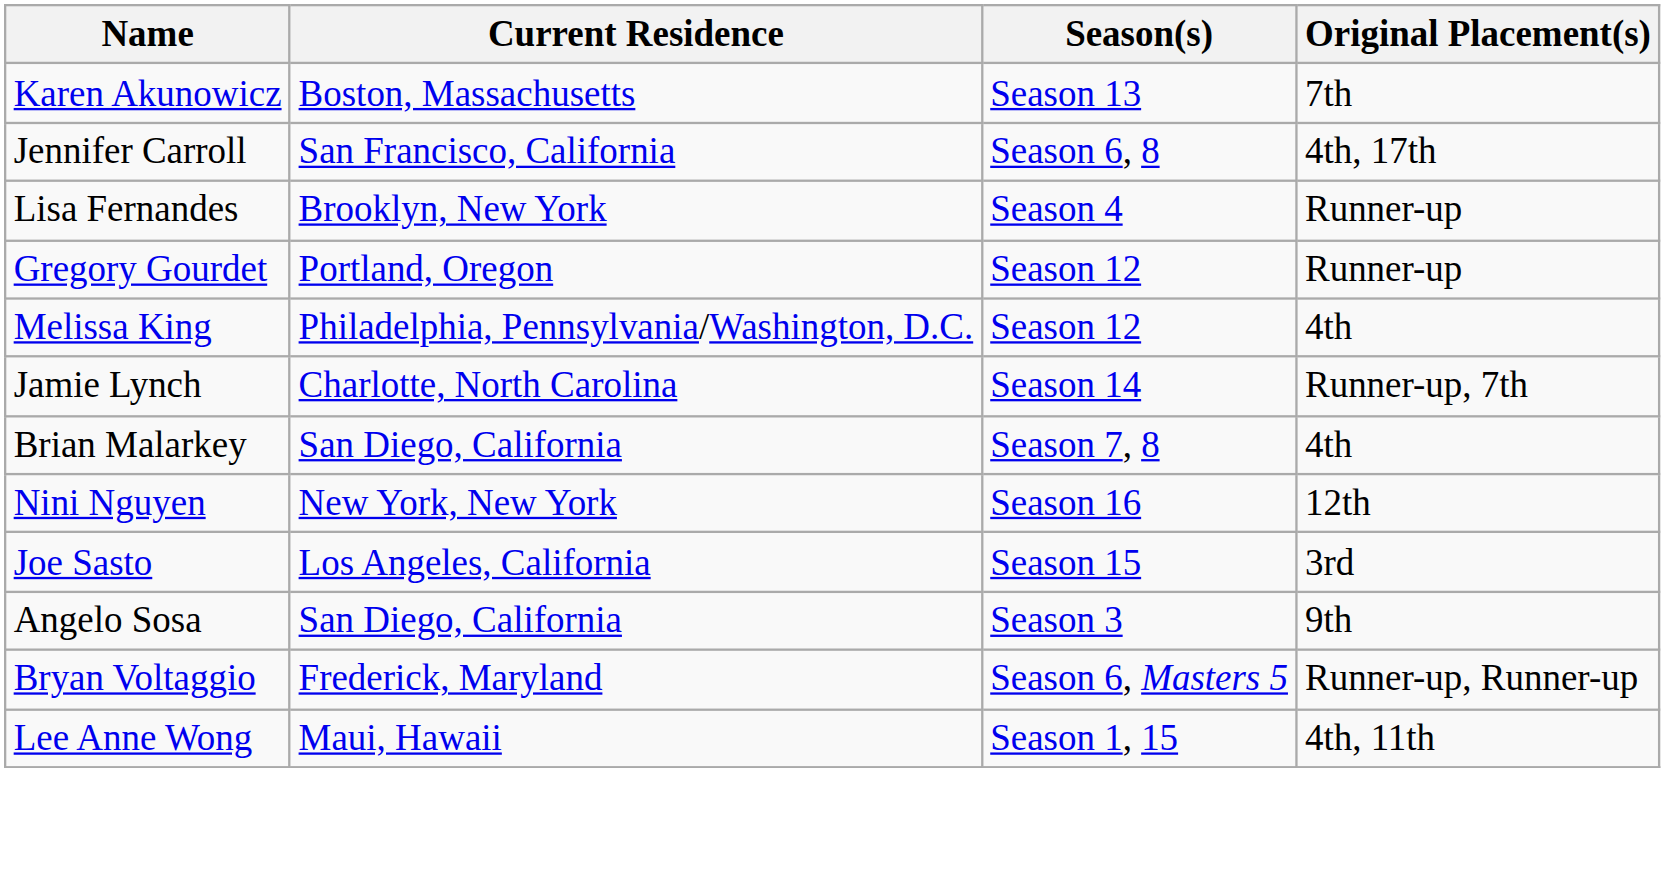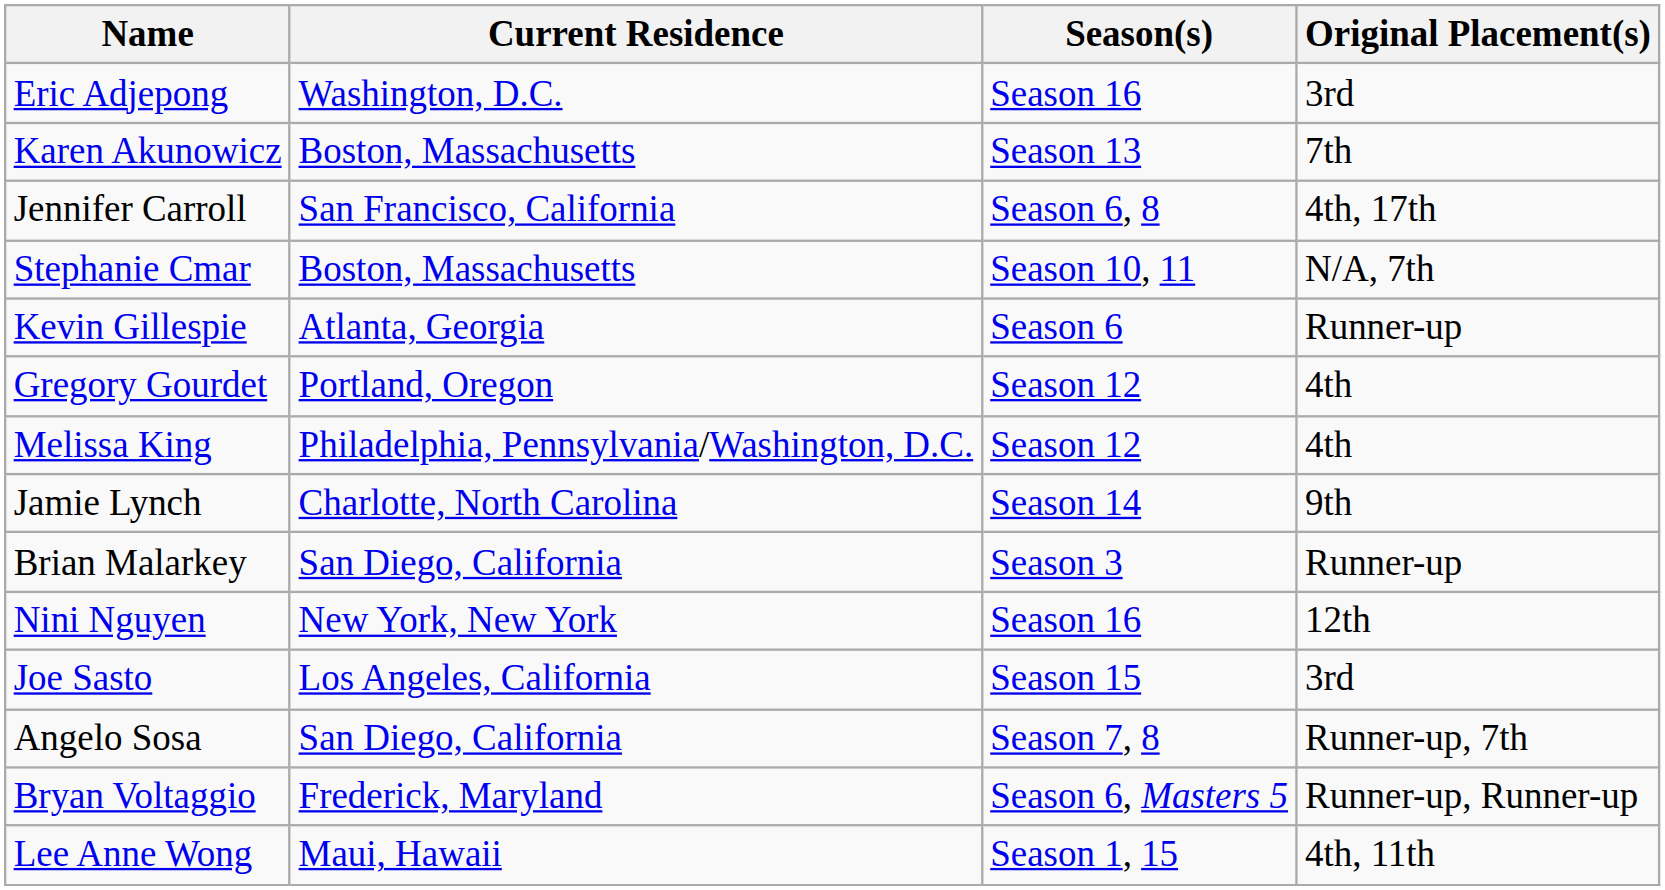+ row: Eric Adjepong | Washington, D.C. | Season 16 | 3rd
+ row: Stephanie Cmar | Boston, Massachusetts | Season 10, 11 | N/A, 7th
- row: Lisa Fernandes | Brooklyn, New York | Season 4 | Runner-up
+ row: Kevin Gillespie | Atlanta, Georgia | Season 6 | Runner-up
Gregory Gourdet | Original Placement(s): Runner-up -> 4th
Jamie Lynch | Original Placement(s): Runner-up, 7th -> 9th
Brian Malarkey | Season(s): Season 7, 8 -> Season 3
Brian Malarkey | Original Placement(s): 4th -> Runner-up
Angelo Sosa | Season(s): Season 3 -> Season 7, 8
Angelo Sosa | Original Placement(s): 9th -> Runner-up, 7th
